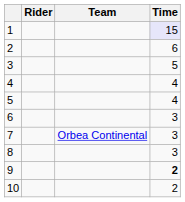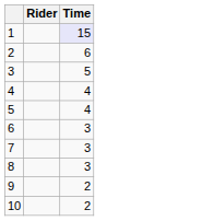- column: Team | Orbea Continental
9 | Time: bold -> normal
